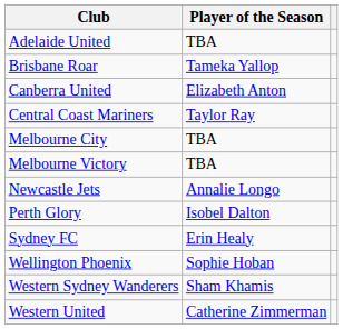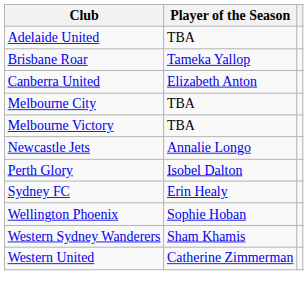- row: Central Coast Mariners | Taylor Ray
